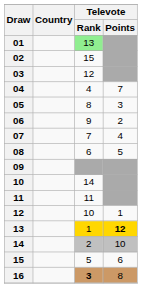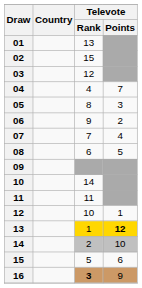01 | Televote / Rank: lightgreen background -> no background
16 | Televote / Points: 8 -> 9
